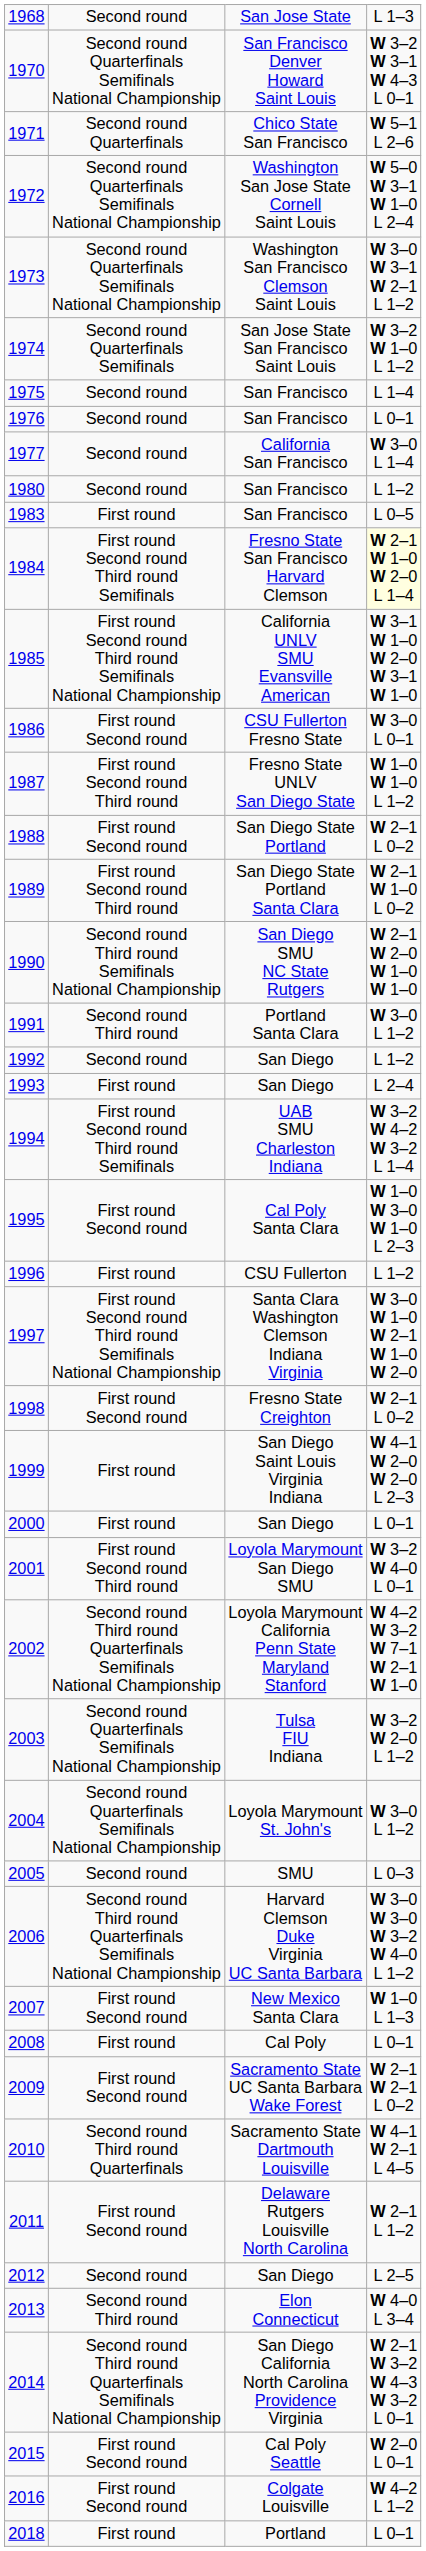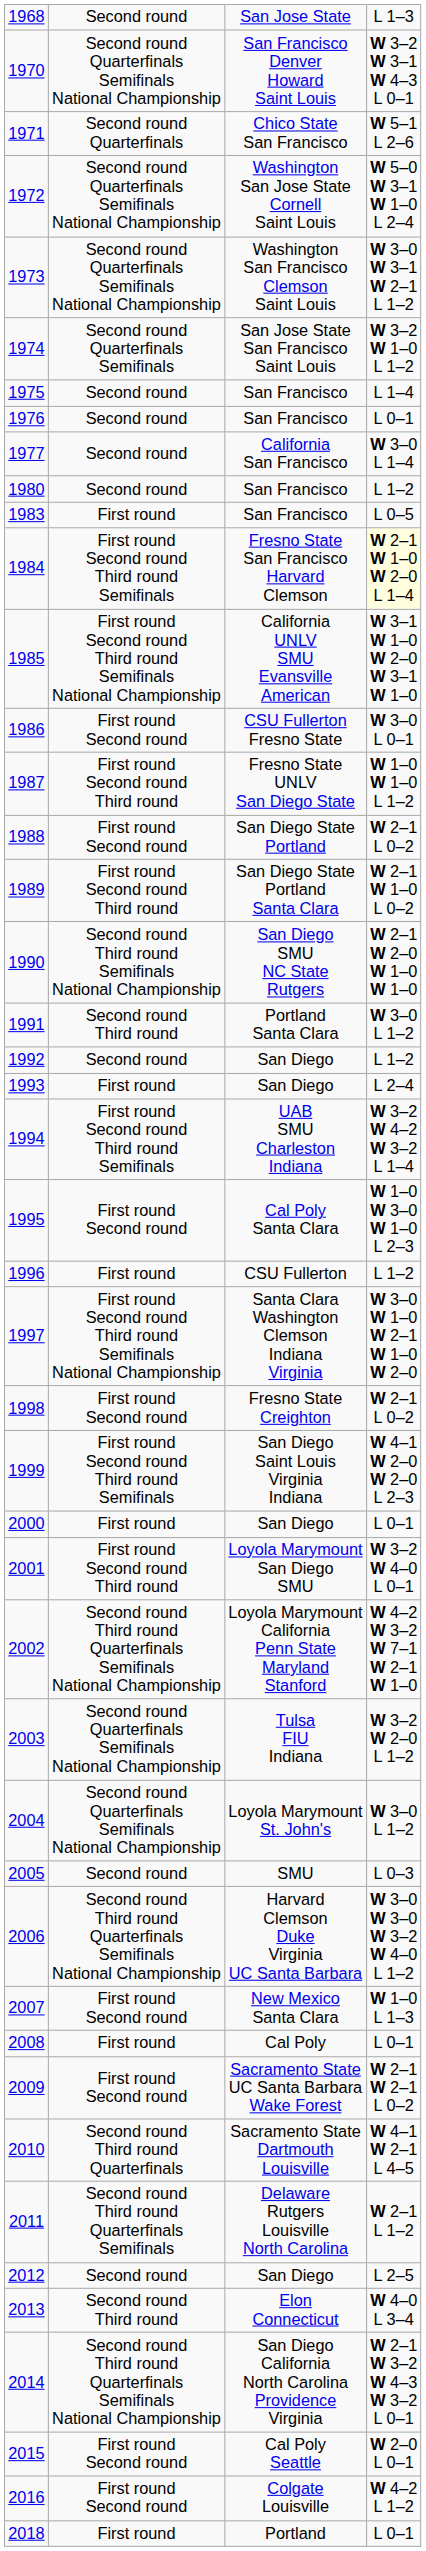1999 | column 2: First round -> First round Second round Third round Semifinals
2011 | column 2: First round Second round -> Second round Third round Quarterfinals Semifinals
